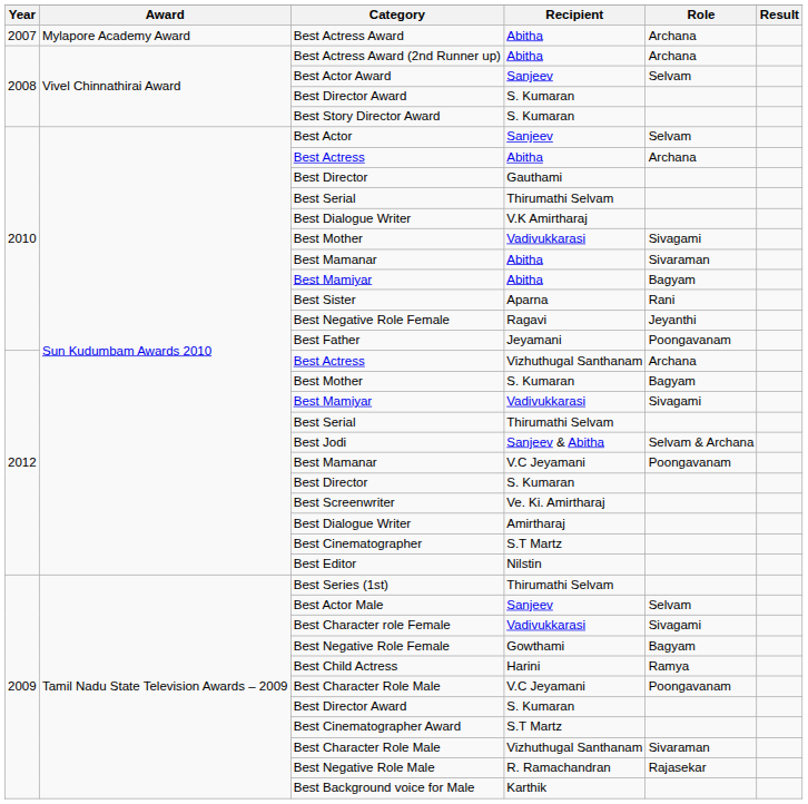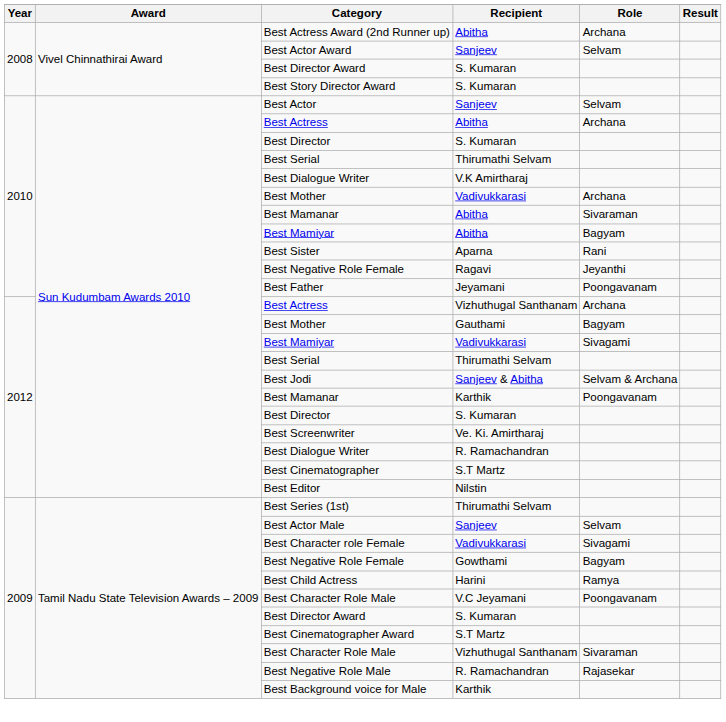- row: 2007 | Mylapore Academy Award | Best Actress Award | Abitha | Archana
2010 / Best Director | Recipient: Gauthami -> S. Kumaran
2010 / Best Mother | Role: Sivagami -> Archana
2012 / Best Mother | Recipient: S. Kumaran -> Gauthami
2012 / Best Mamanar | Recipient: V.C Jeyamani -> Karthik
2012 / Best Dialogue Writer | Recipient: Amirtharaj -> R. Ramachandran
